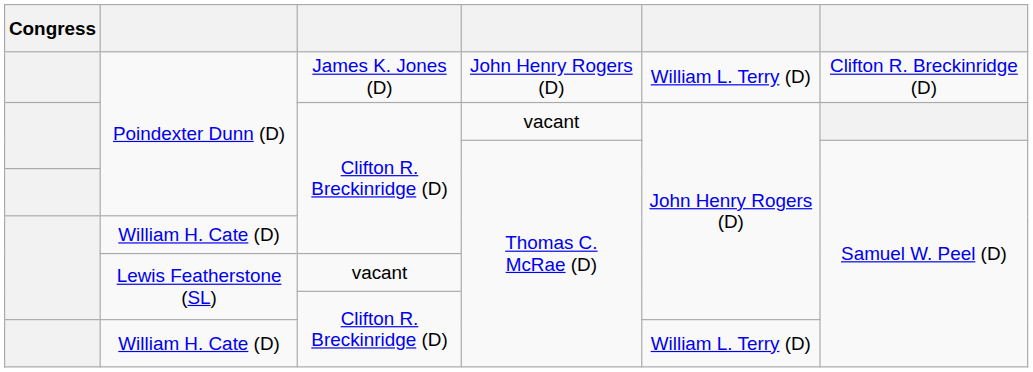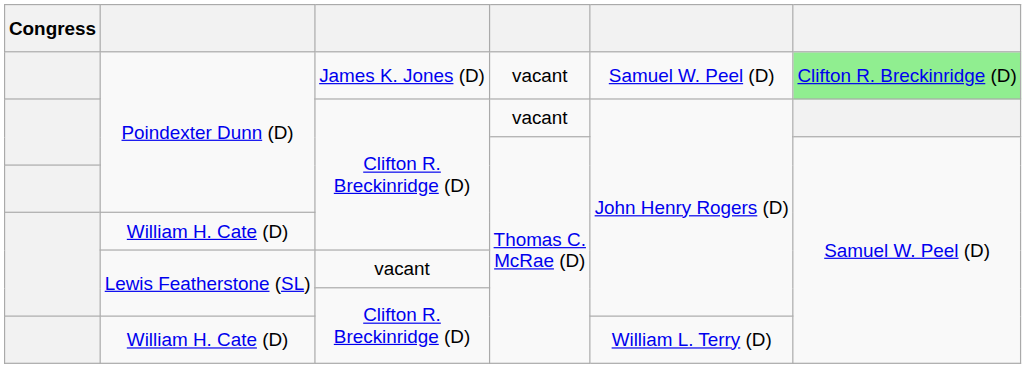Poindexter Dunn (D) / James K. Jones (D) | column 4: John Henry Rogers (D) -> vacant
Poindexter Dunn (D) / James K. Jones (D) | column 5: William L. Terry (D) -> Samuel W. Peel (D)
Poindexter Dunn (D) / James K. Jones (D) | column 6: no background -> lightgreen background
